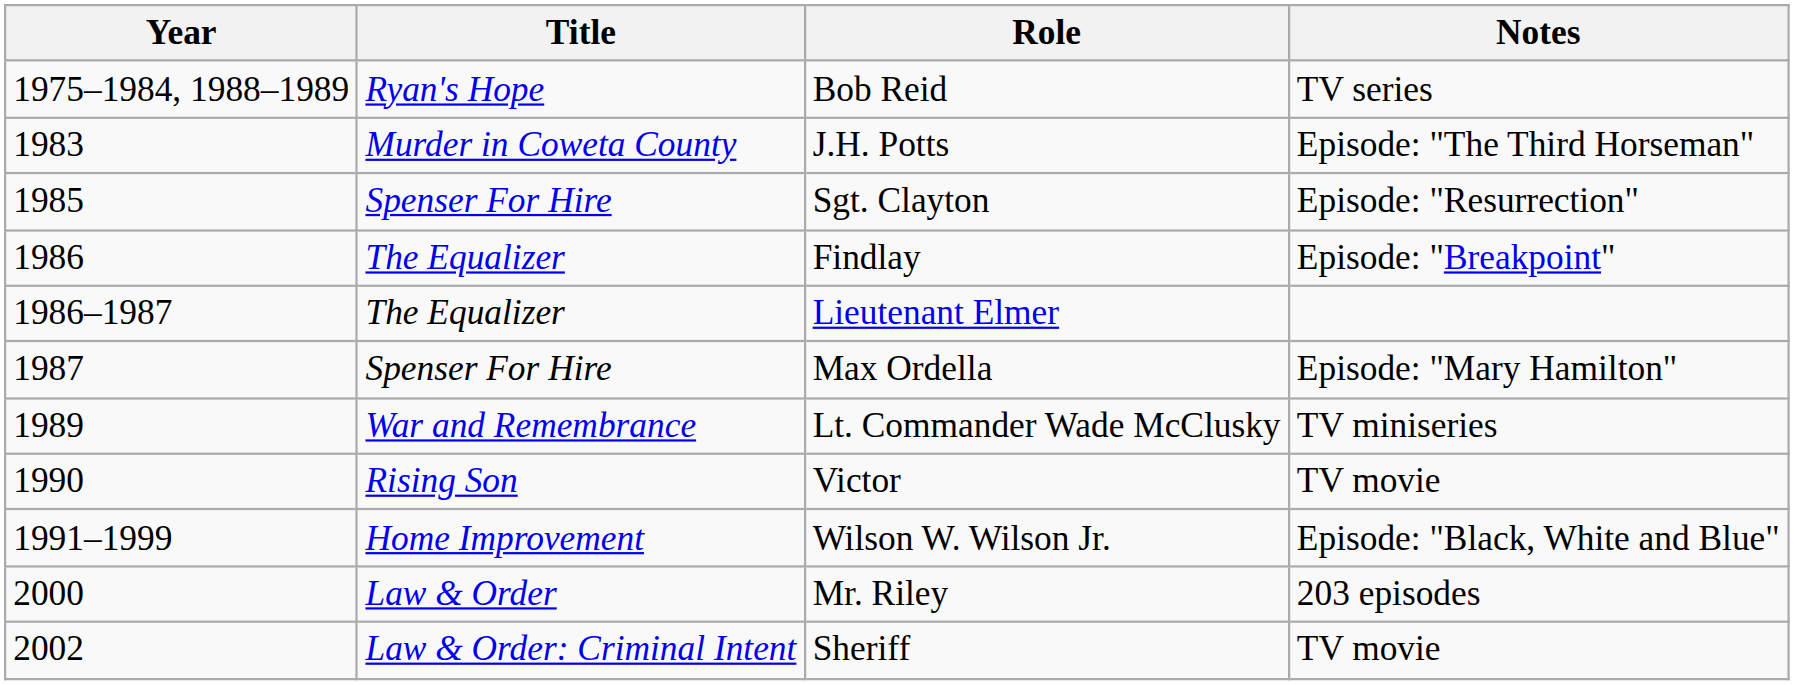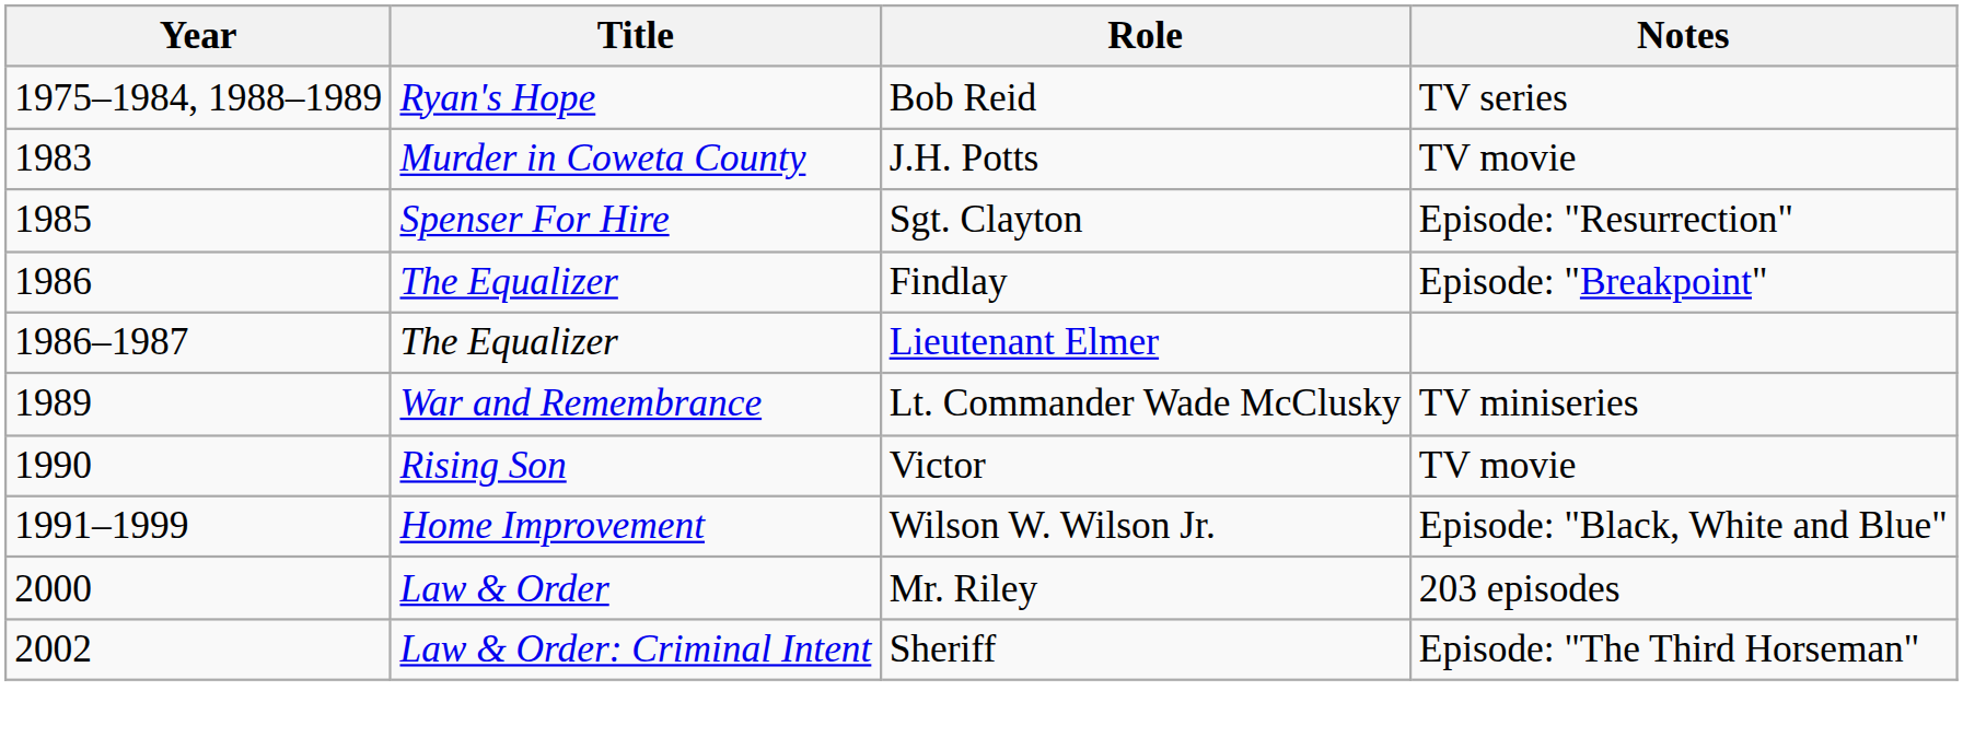J.H. Potts | Notes: Episode: "The Third Horseman" -> TV movie
- row: 1987 | Spenser For Hire | Max Ordella | Episode: "Mary Hamilton"
Sheriff | Notes: TV movie -> Episode: "The Third Horseman"
